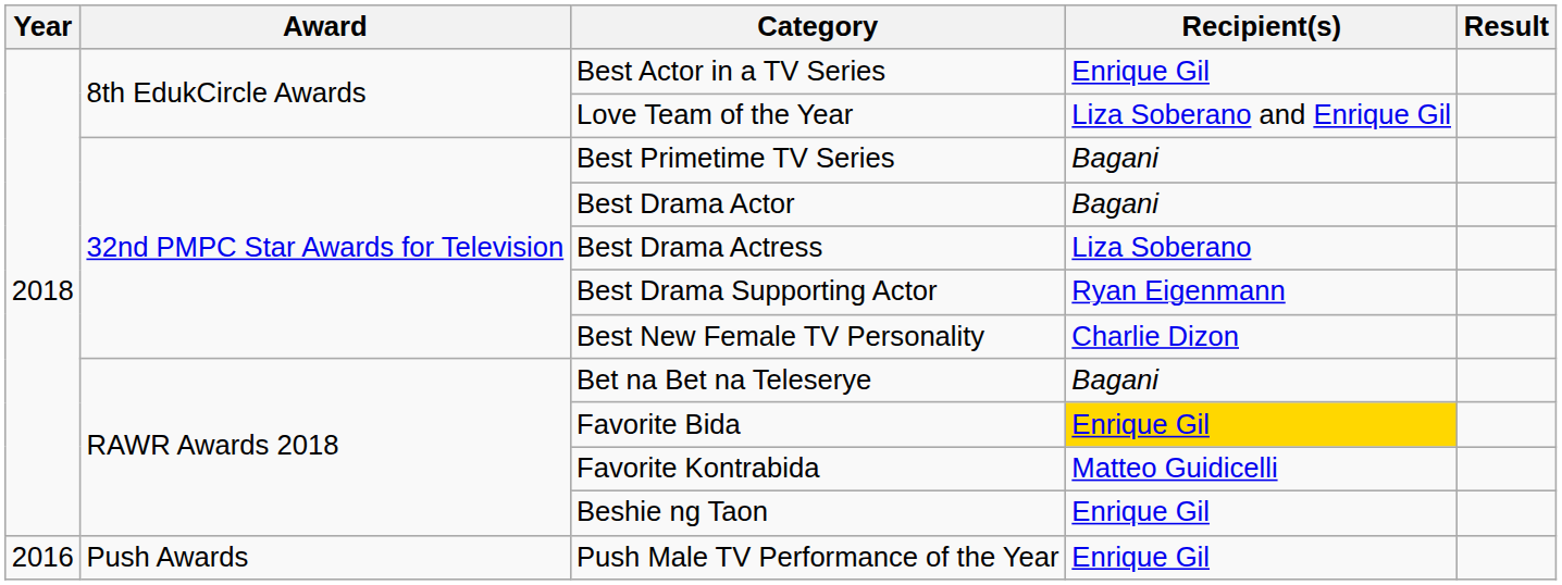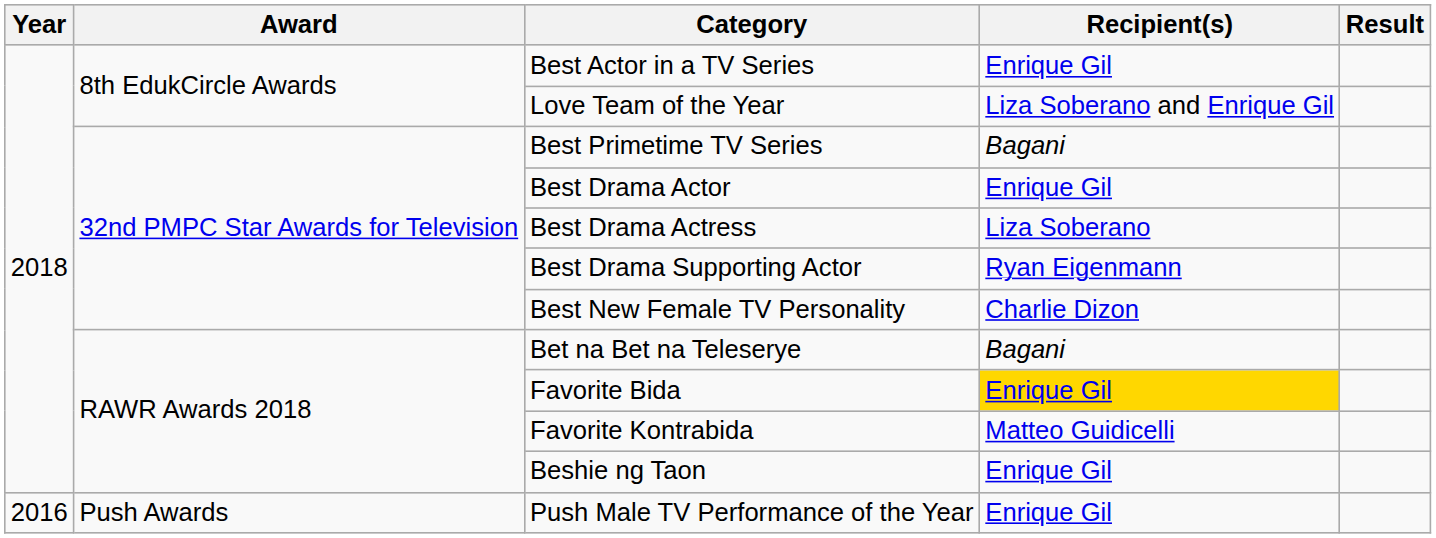Best Drama Actor | Recipient(s): Bagani -> Enrique Gil
